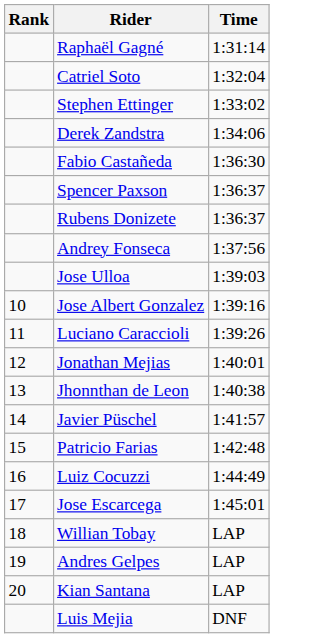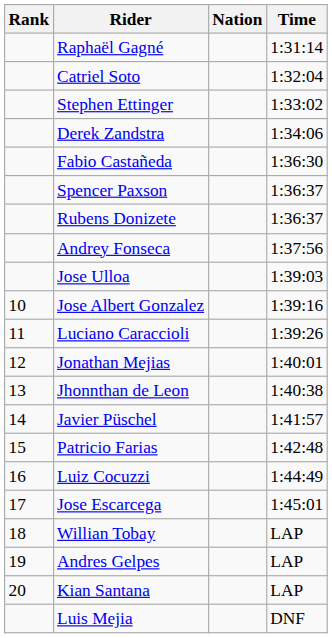+ column: Nation
